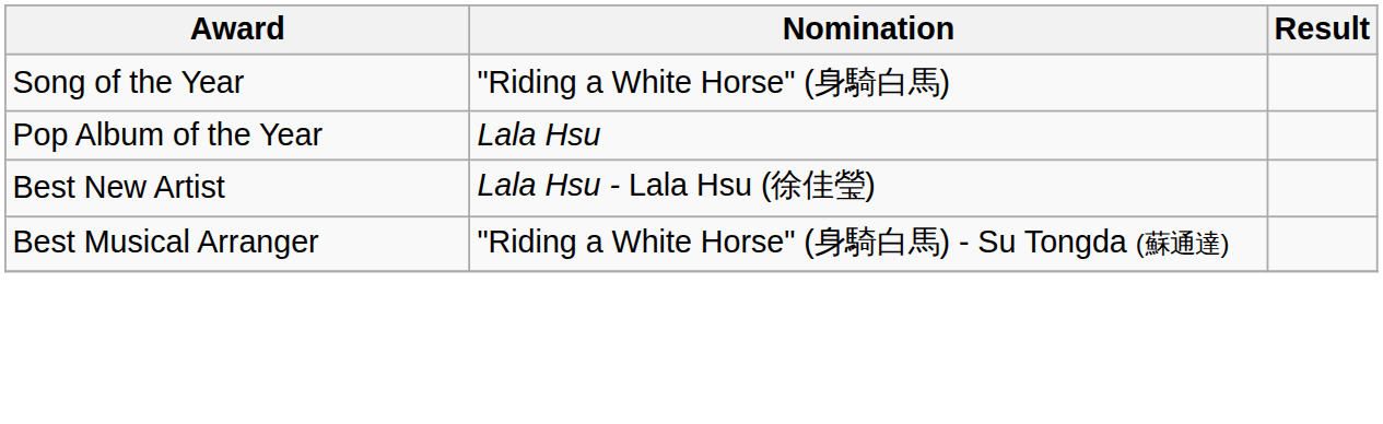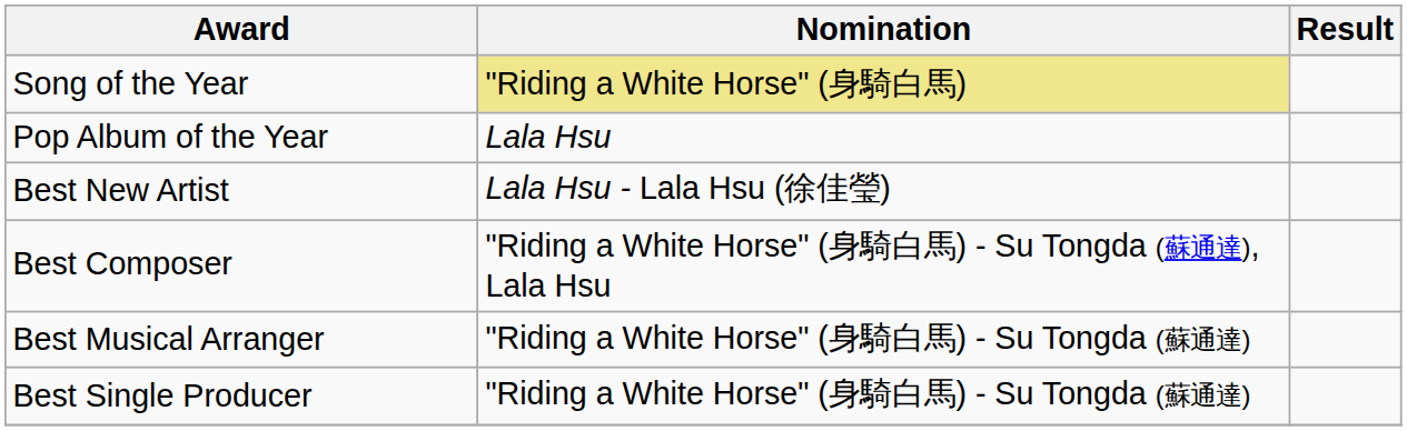Song of the Year | Nomination: no background -> khaki background
+ row: Best Composer | "Riding a White Horse" (身騎白馬) - Su Tongda (蘇通達), Lala Hsu
+ row: Best Single Producer | "Riding a White Horse" (身騎白馬) - Su Tongda (蘇通達)
